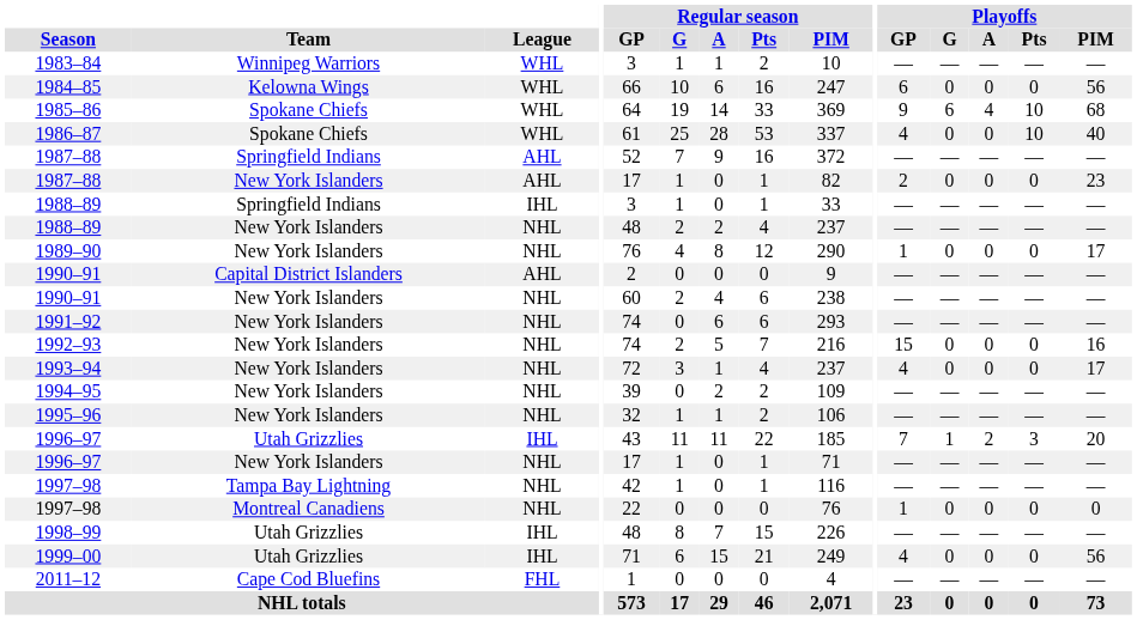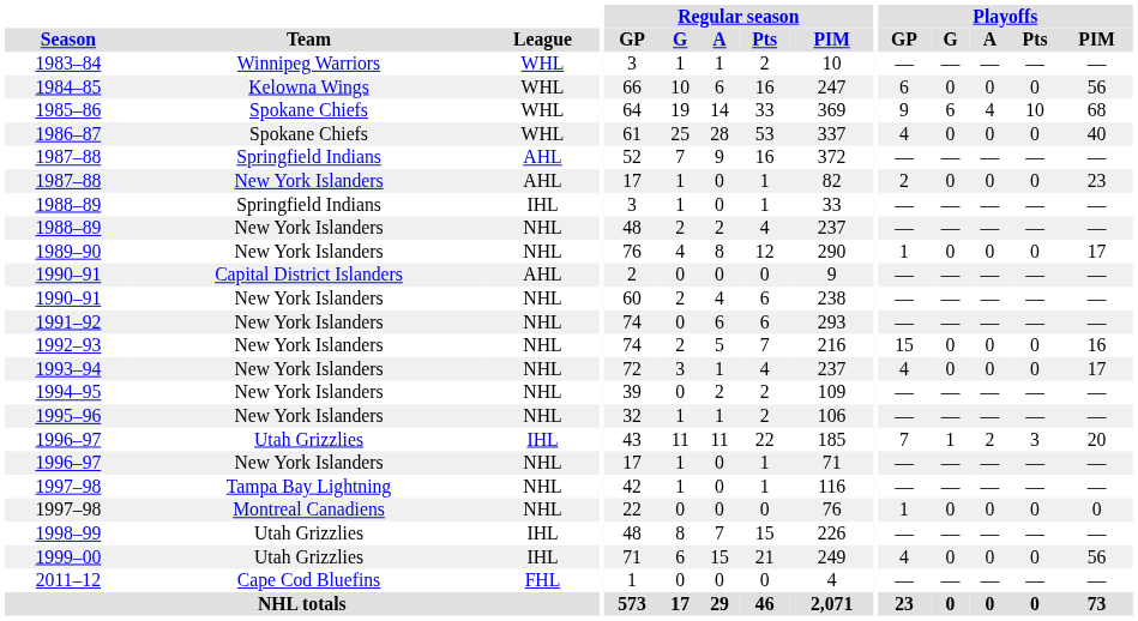1986–87 | Playoffs / Pts: 10 -> 0
